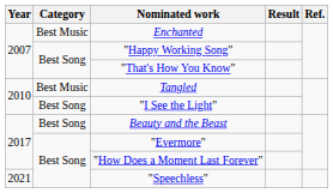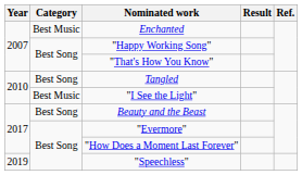Tangled | Category: Best Music -> Best Song
"I See the Light" | Category: Best Song -> Best Music
"Speechless" | Year: 2021 -> 2019
